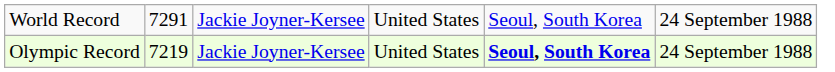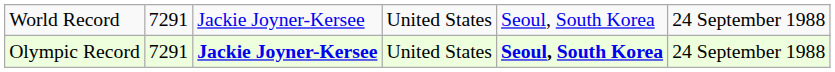Olympic Record | column 2: 7219 -> 7291
Olympic Record | column 3: normal -> bold
